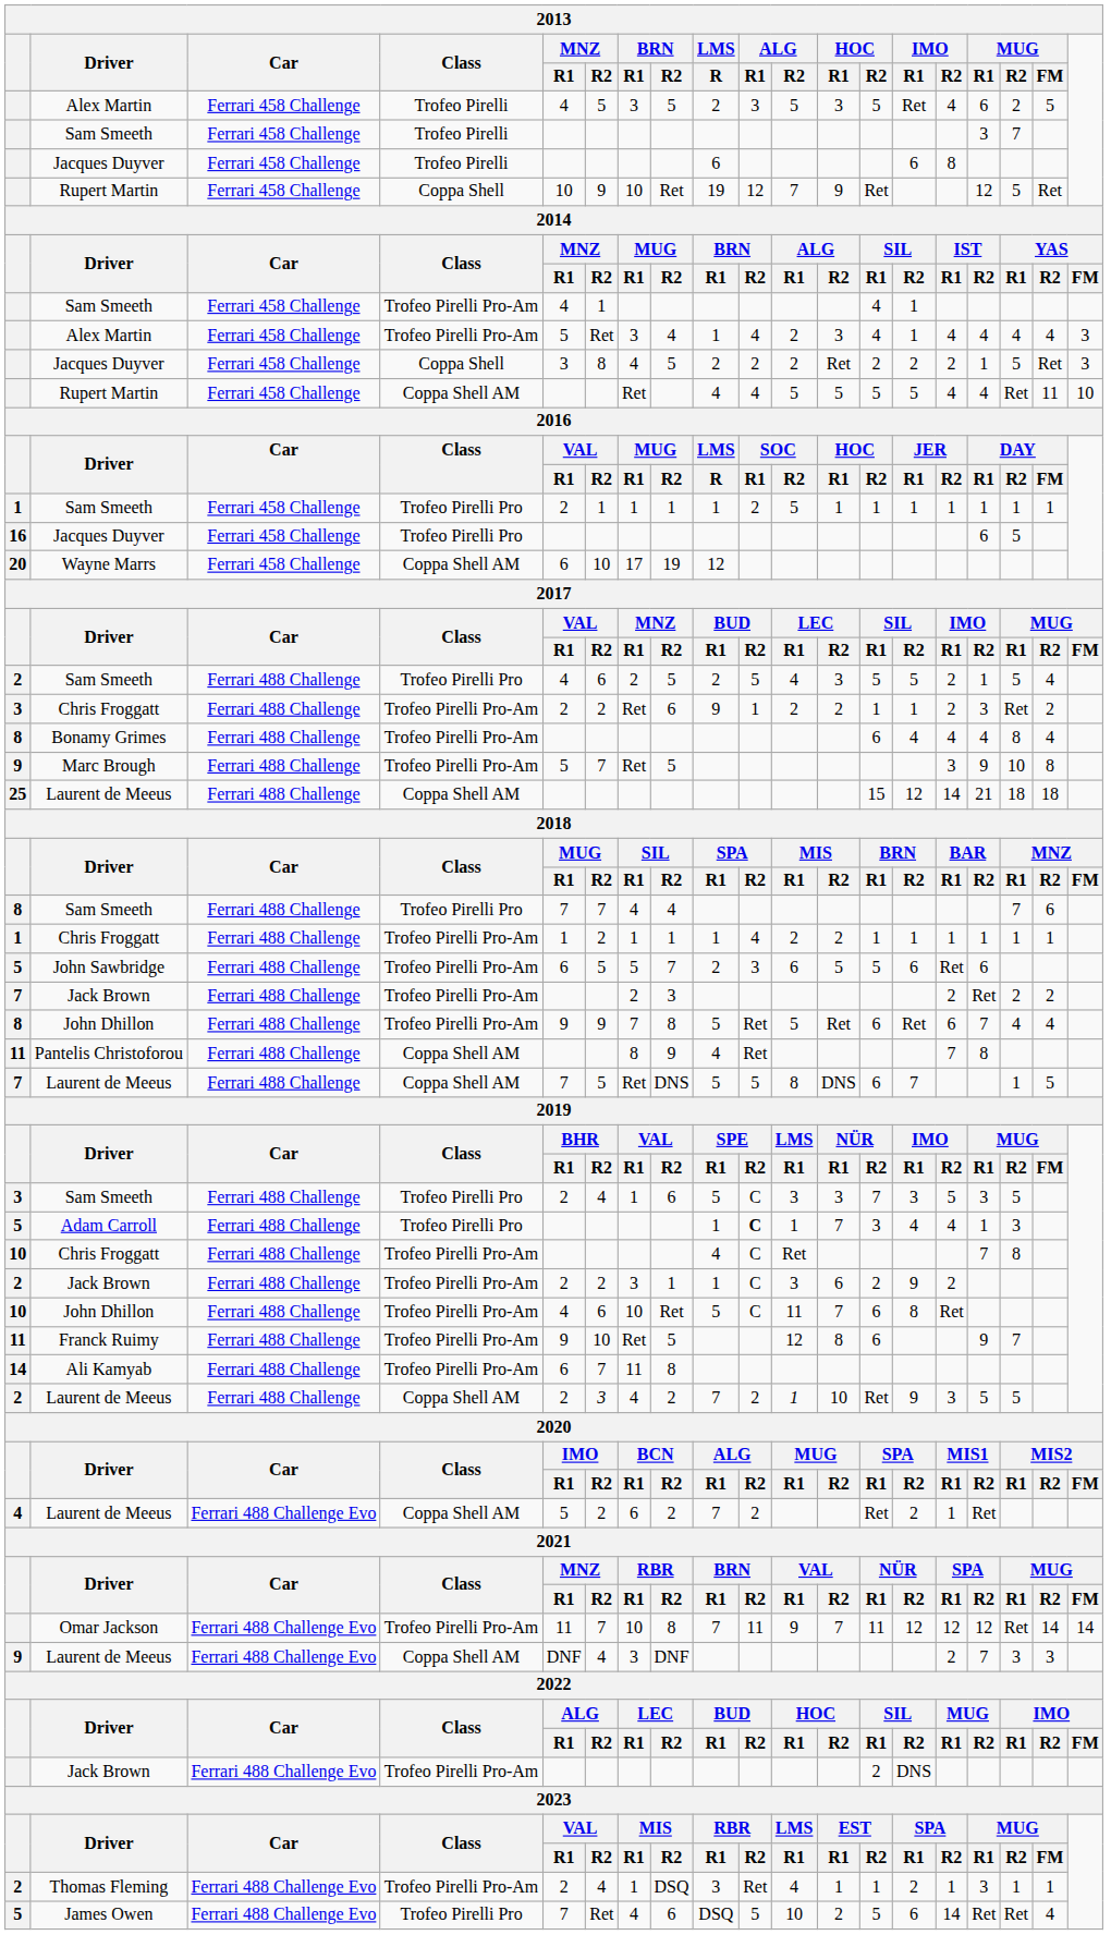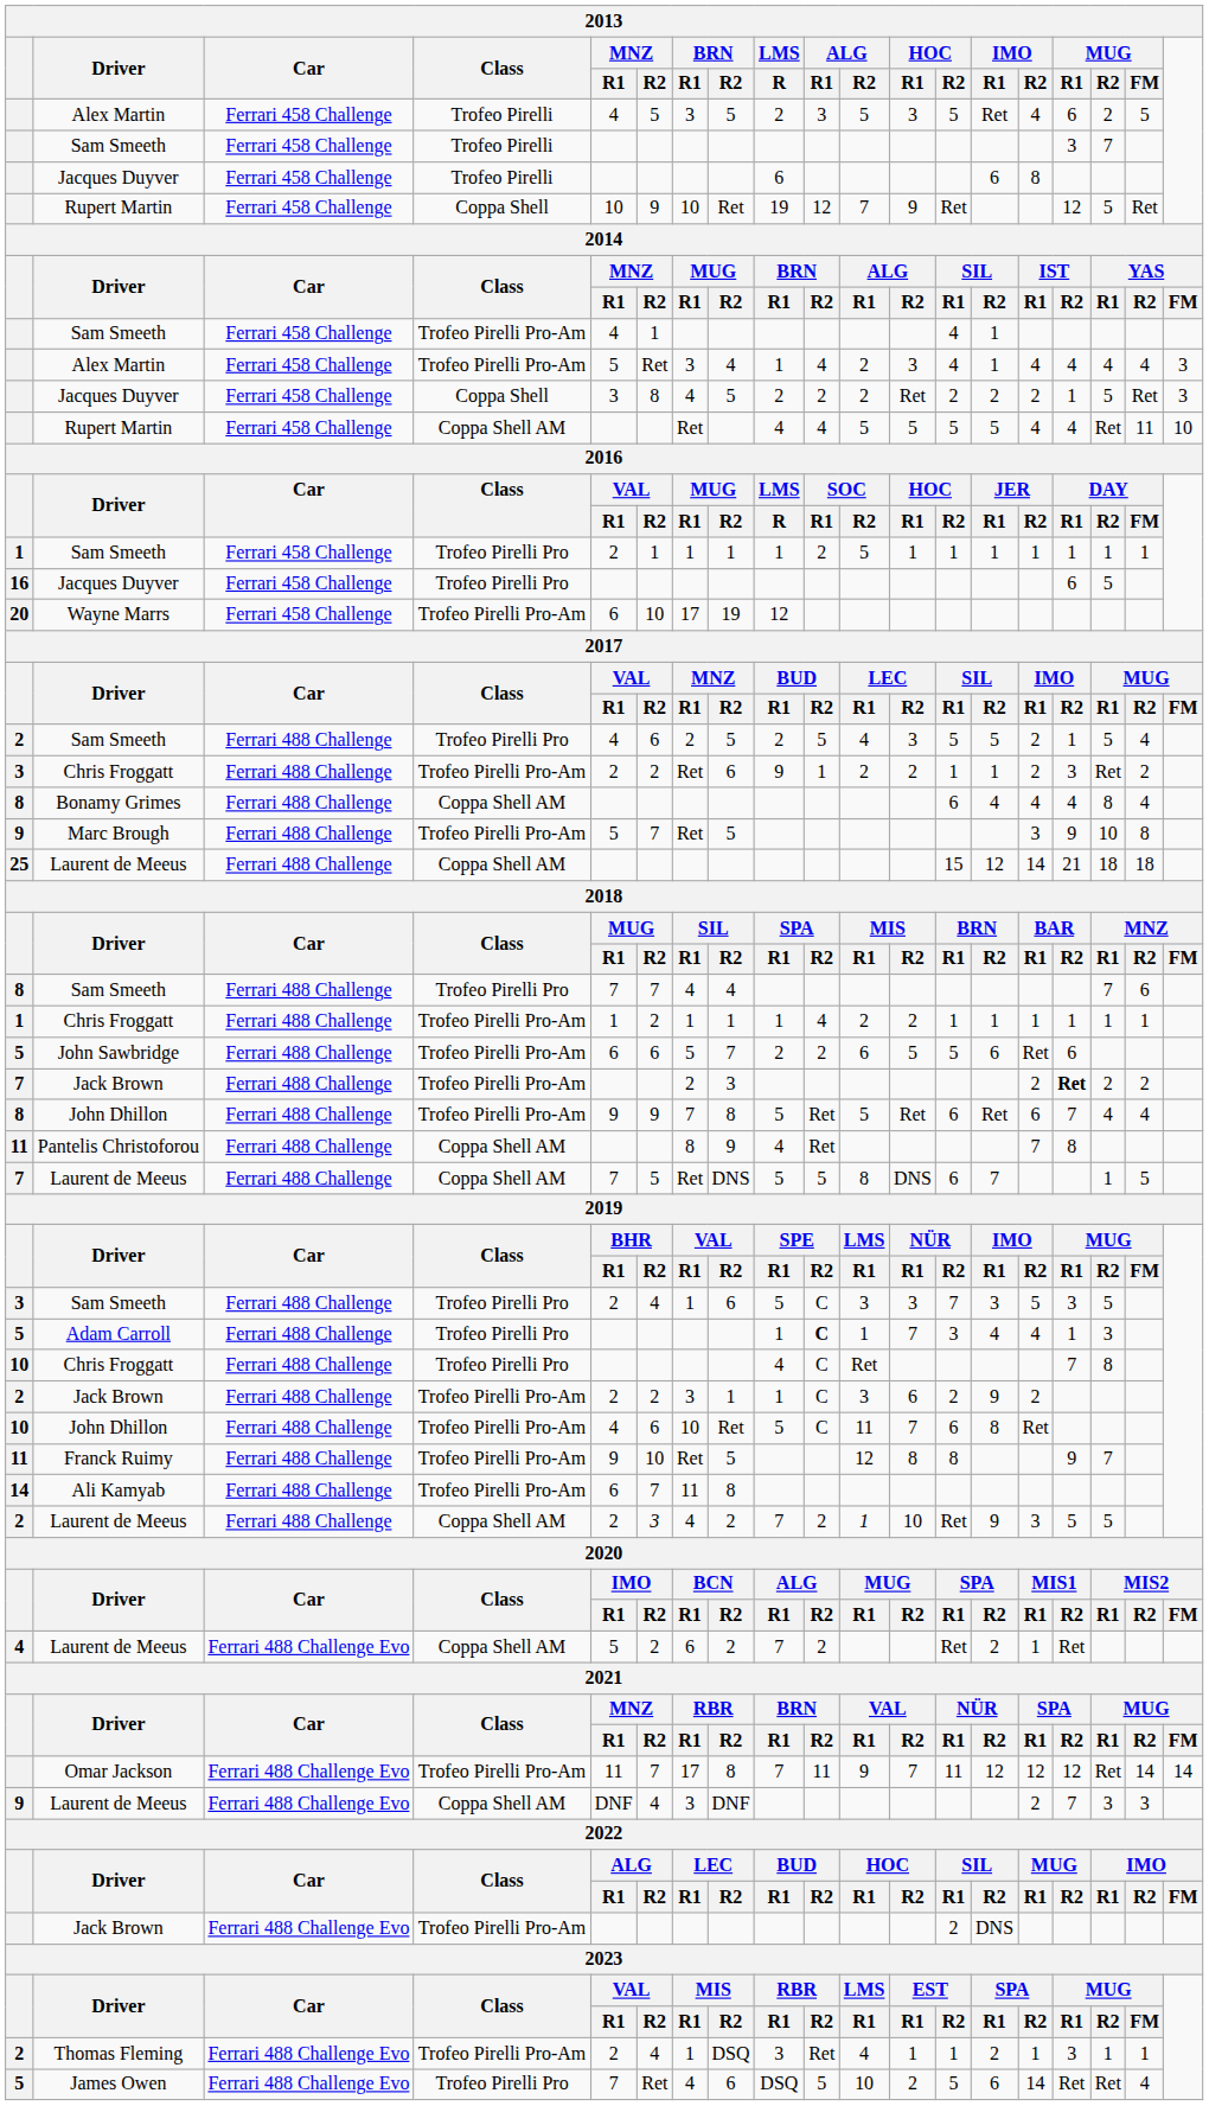Wayne Marrs | Class: Coppa Shell AM -> Trofeo Pirelli Pro-Am
Bonamy Grimes | Class: Trofeo Pirelli Pro-Am -> Coppa Shell AM
John Sawbridge | MNZ / R2: 5 -> 6
John Sawbridge | ALG / R1: 3 -> 2
7 / Jack Brown | MUG / R1: normal -> bold
10 / Chris Froggatt | Class: Trofeo Pirelli Pro-Am -> Trofeo Pirelli Pro
Franck Ruimy | HOC / R2: 6 -> 8
Omar Jackson | BRN / R1: 10 -> 17
